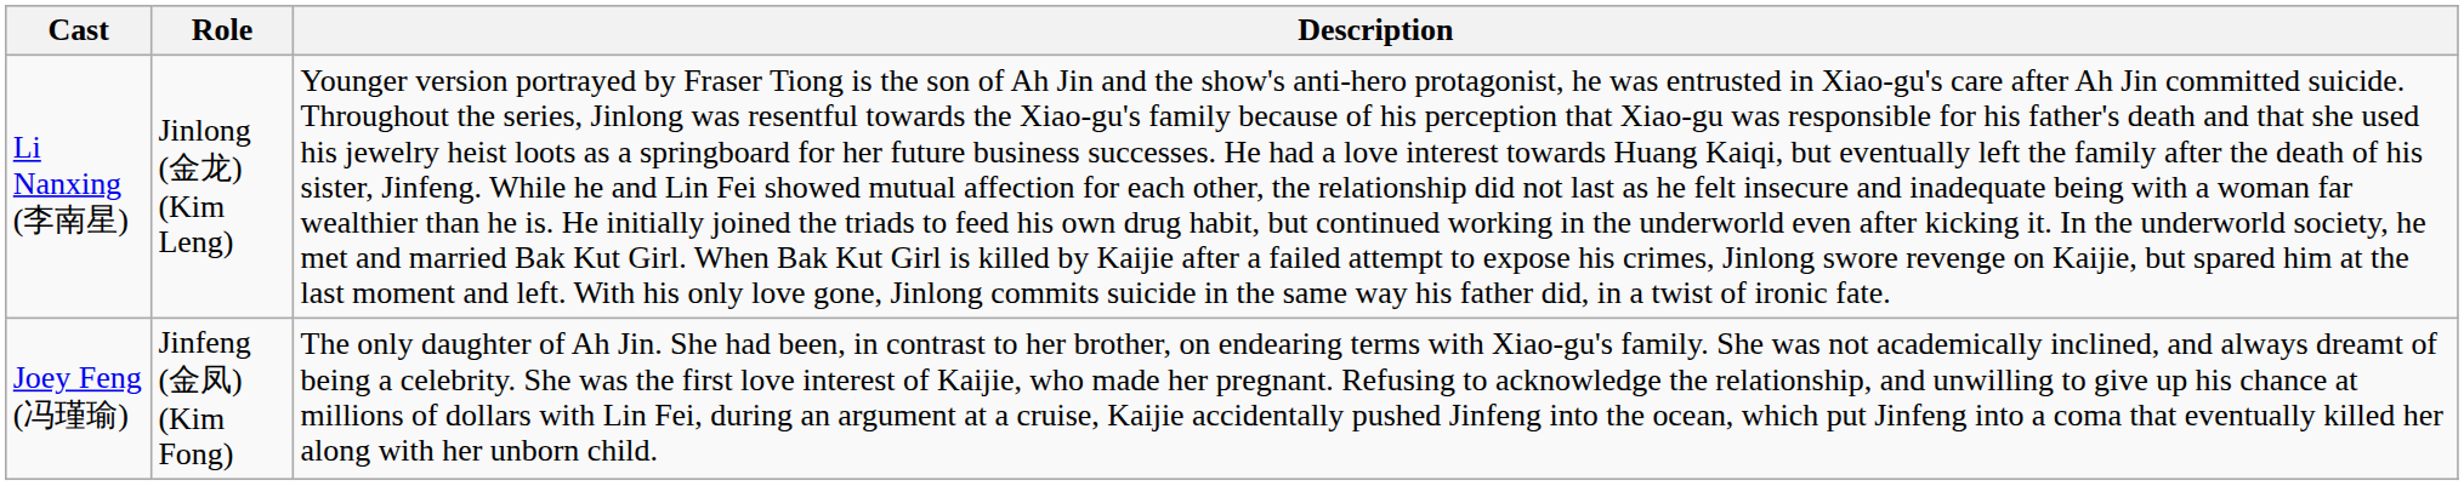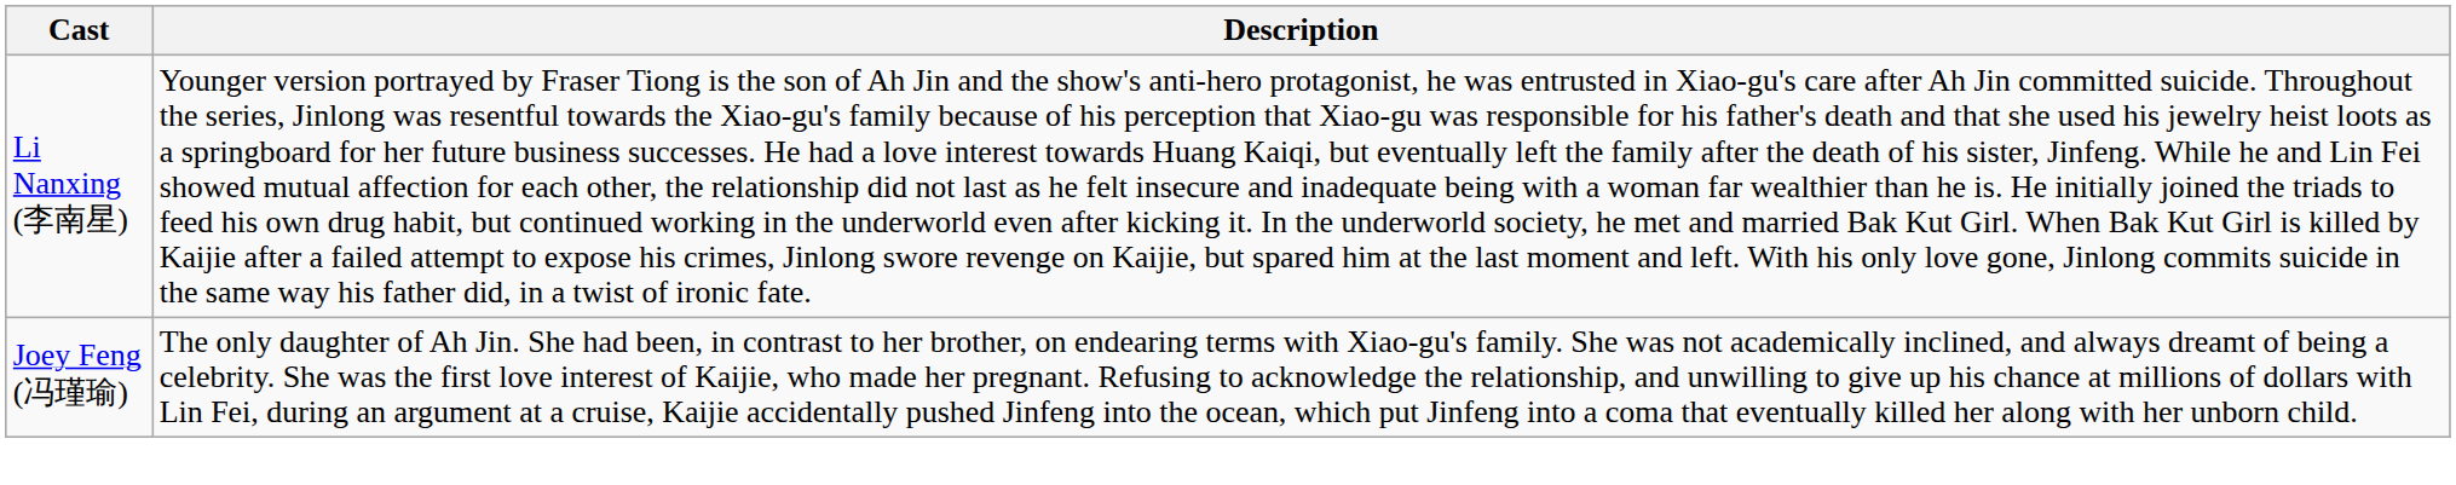- column: Role | Jinlong (金龙) (Kim Leng) | Jinfeng (金凤) (Kim Fong)
